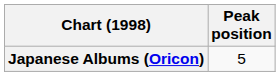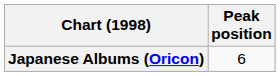Japanese Albums (Oricon) | Peak position: 5 -> 6
